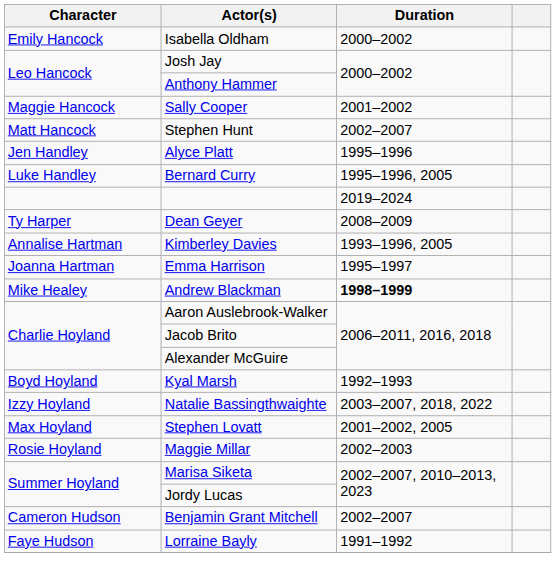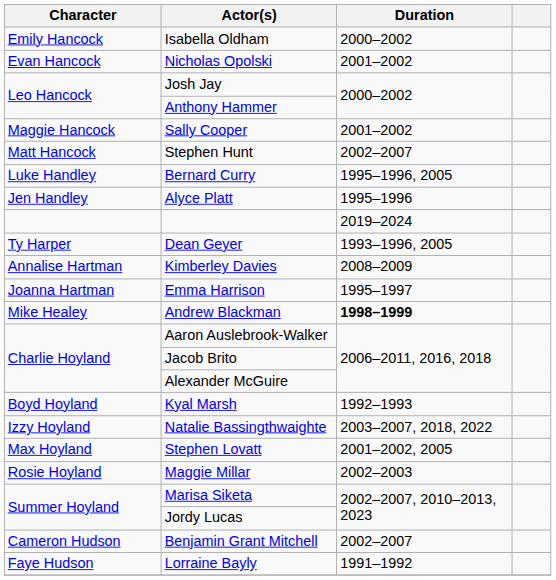+ row: Evan Hancock | Nicholas Opolski | 2001–2002
rows swapped: Alyce Platt <-> Bernard Curry
Dean Geyer | Duration: 2008–2009 -> 1993–1996, 2005
Kimberley Davies | Duration: 1993–1996, 2005 -> 2008–2009
